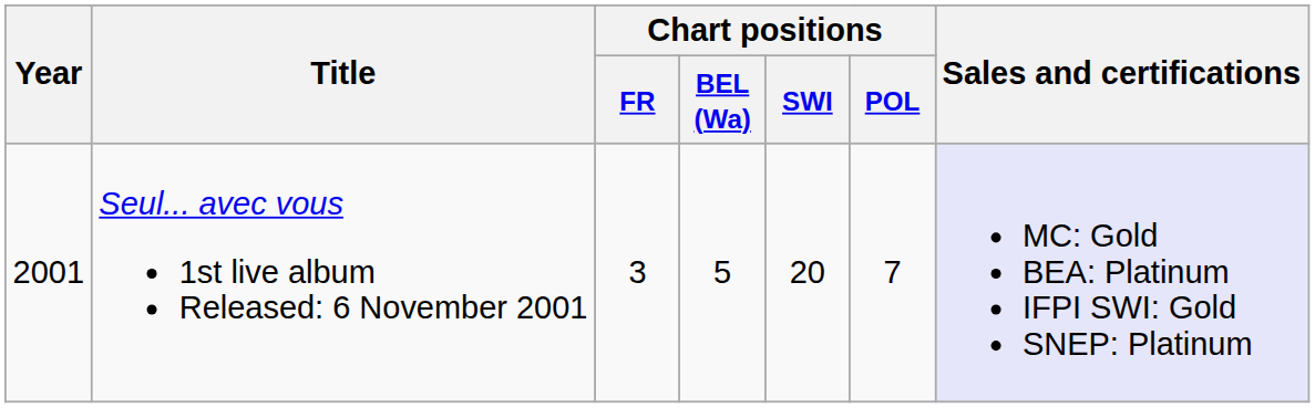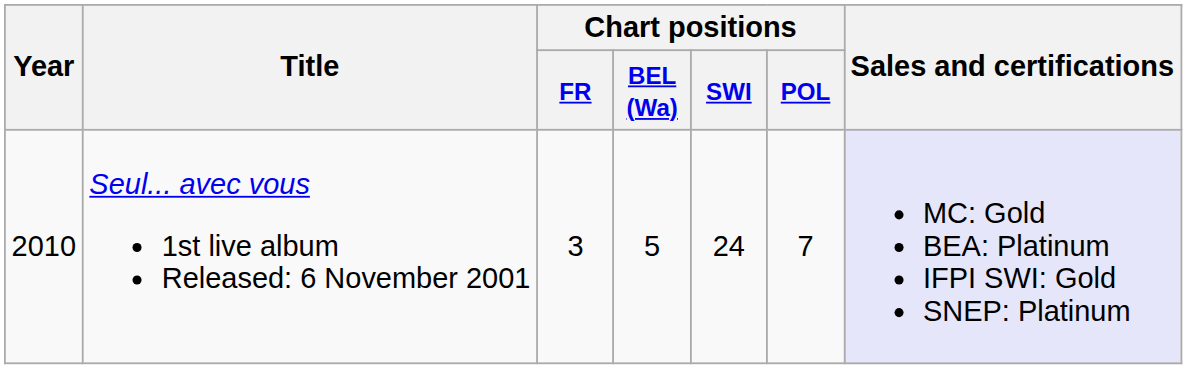Seul... avec vous 1st live album Released: 6 November 2001 | Year: 2001 -> 2010
Seul... avec vous 1st live album Released: 6 November 2001 | Chart positions / SWI: 20 -> 24
